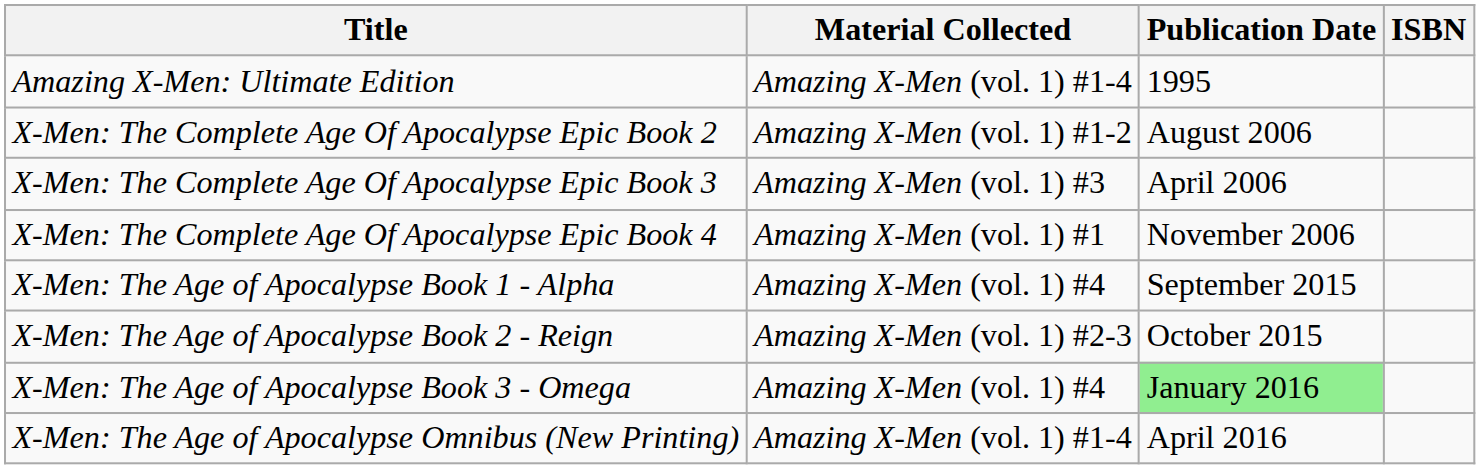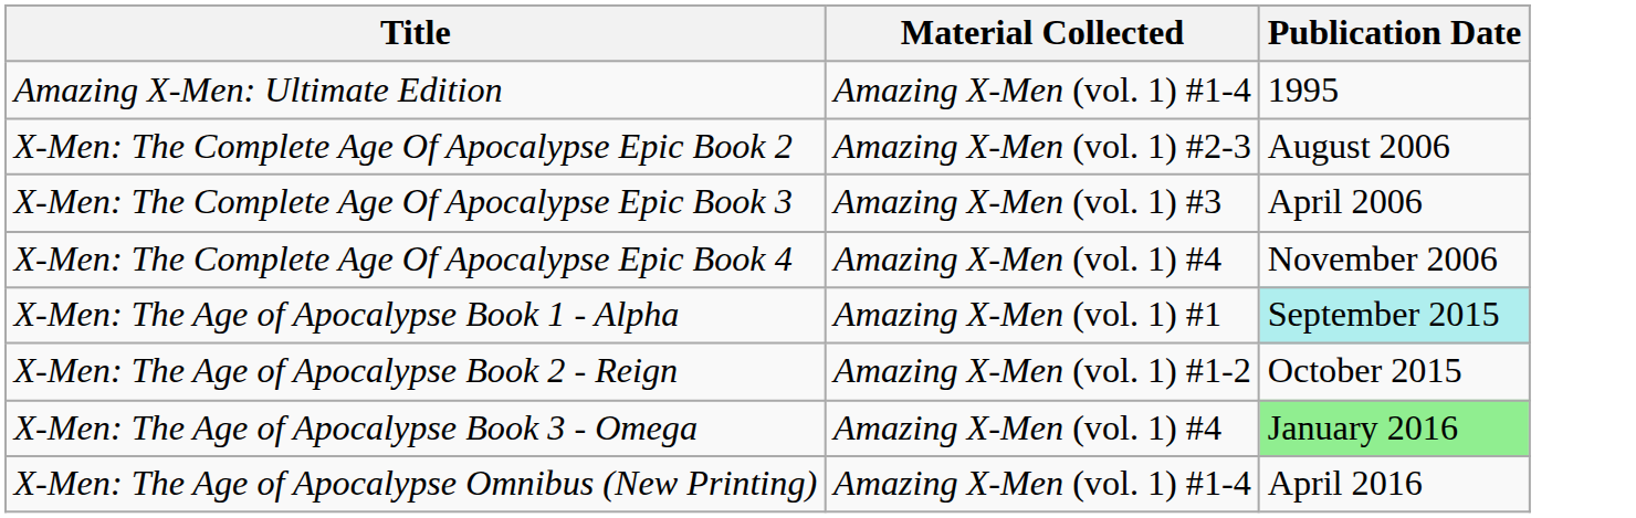- column: ISBN
X-Men: The Complete Age Of Apocalypse Epic Book 2 | Material Collected: Amazing X-Men (vol. 1) #1-2 -> Amazing X-Men (vol. 1) #2-3
X-Men: The Complete Age Of Apocalypse Epic Book 4 | Material Collected: Amazing X-Men (vol. 1) #1 -> Amazing X-Men (vol. 1) #4
X-Men: The Age of Apocalypse Book 1 - Alpha | Material Collected: Amazing X-Men (vol. 1) #4 -> Amazing X-Men (vol. 1) #1
X-Men: The Age of Apocalypse Book 1 - Alpha | Publication Date: no background -> paleturquoise background
X-Men: The Age of Apocalypse Book 2 - Reign | Material Collected: Amazing X-Men (vol. 1) #2-3 -> Amazing X-Men (vol. 1) #1-2
